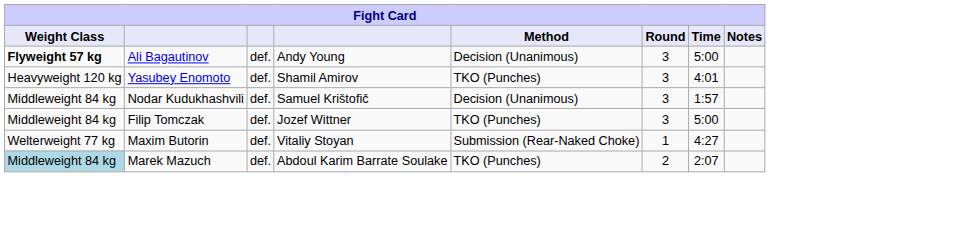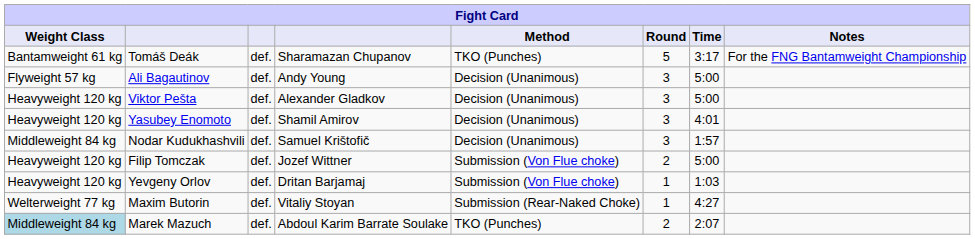+ row: Bantamweight 61 kg | Tomáš Deák | def. | Sharamazan Chupanov | TKO (Punches) | 5 | 3:17 | For the FNG Bantamweight Championship
Ali Bagautinov | Weight Class: bold -> normal
+ row: Heavyweight 120 kg | Viktor Pešta | def. | Alexander Gladkov | Decision (Unanimous) | 3 | 5:00
Yasubey Enomoto | Method: TKO (Punches) -> Decision (Unanimous)
Filip Tomczak | Weight Class: Middleweight 84 kg -> Heavyweight 120 kg
Filip Tomczak | Method: TKO (Punches) -> Submission (Von Flue choke)
Filip Tomczak | Round: 3 -> 2
+ row: Heavyweight 120 kg | Yevgeny Orlov | def. | Dritan Barjamaj | Submission (Von Flue choke) | 1 | 1:03
